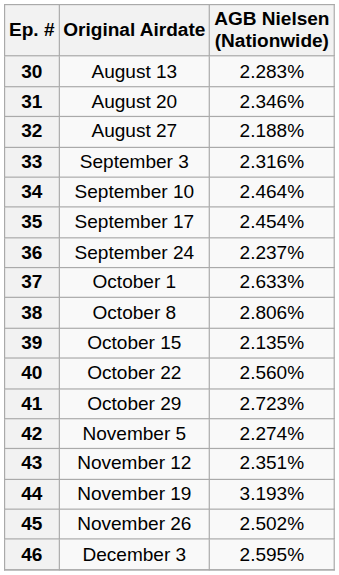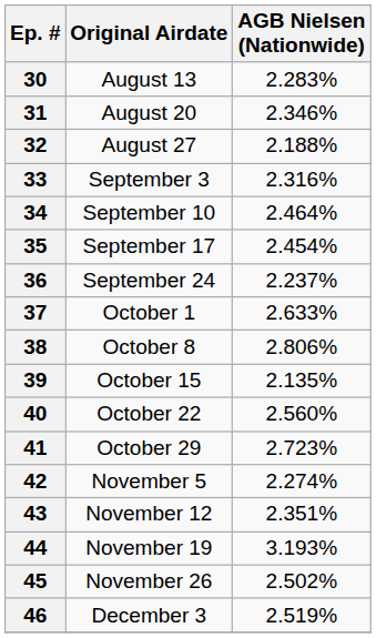46 | AGB Nielsen (Nationwide): 2.595% -> 2.519%
